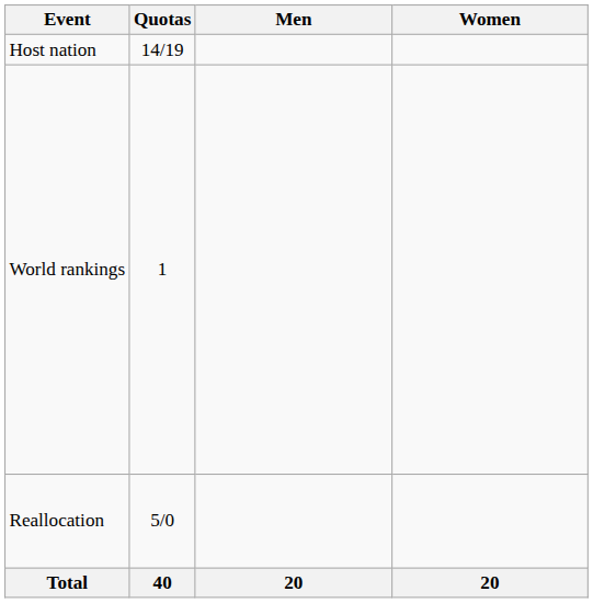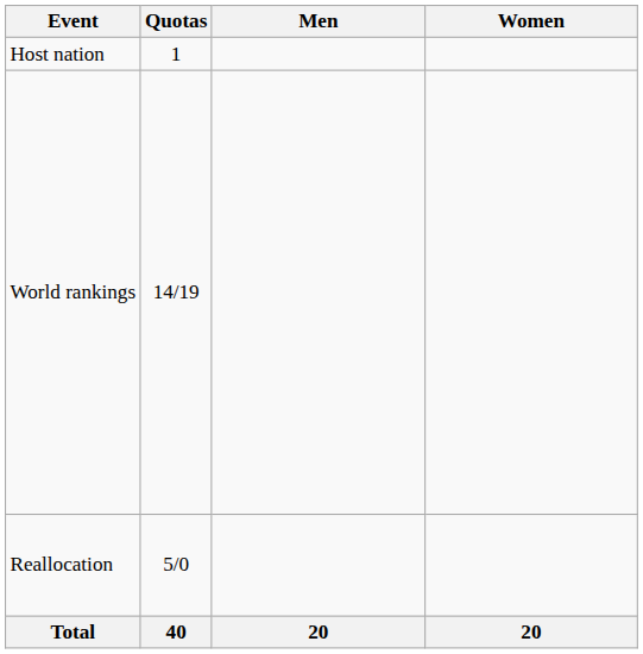Host nation | Quotas: 14/19 -> 1
World rankings | Quotas: 1 -> 14/19
